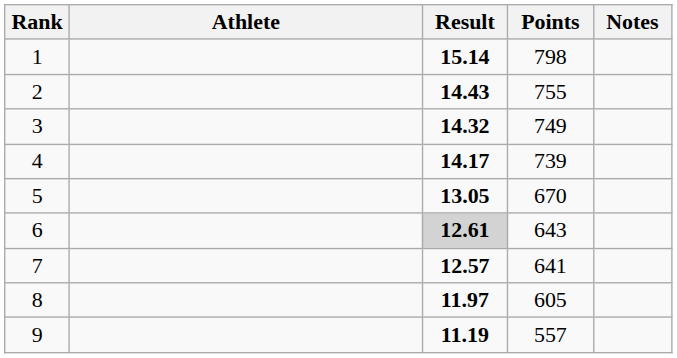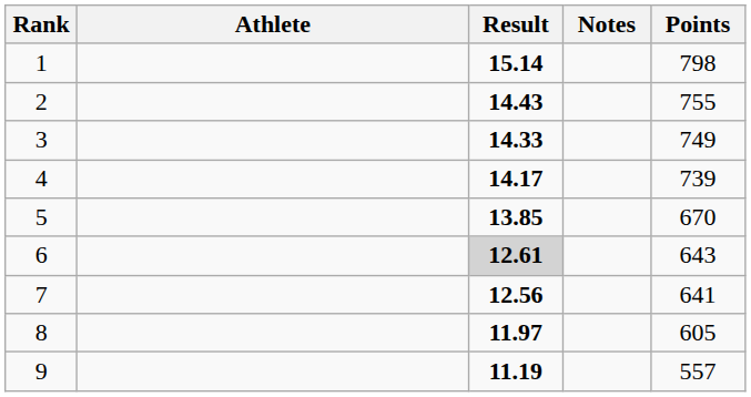columns swapped: Points <-> Notes
3 | Result: 14.32 -> 14.33
5 | Result: 13.05 -> 13.85
7 | Result: 12.57 -> 12.56
